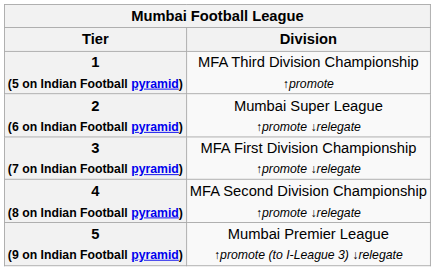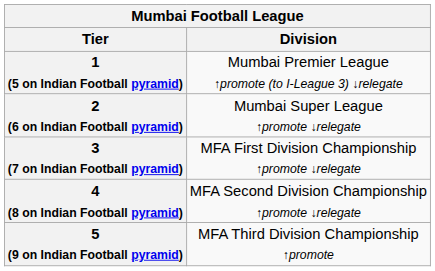1 (5 on Indian Football pyramid) | Division: MFA Third Division Championship ↑promote -> Mumbai Premier League ↑promote (to I-League 3) ↓relegate
5 (9 on Indian Football pyramid) | Division: Mumbai Premier League ↑promote (to I-League 3) ↓relegate -> MFA Third Division Championship ↑promote
